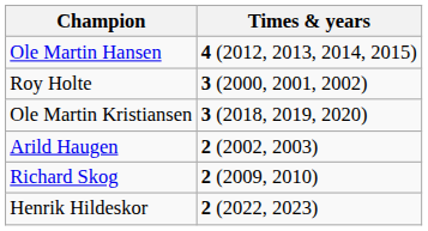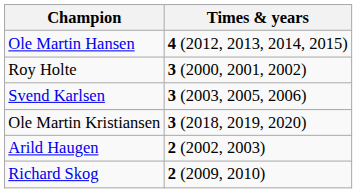+ row: Svend Karlsen | 3 (2003, 2005, 2006)
- row: Henrik Hildeskor | 2 (2022, 2023)
